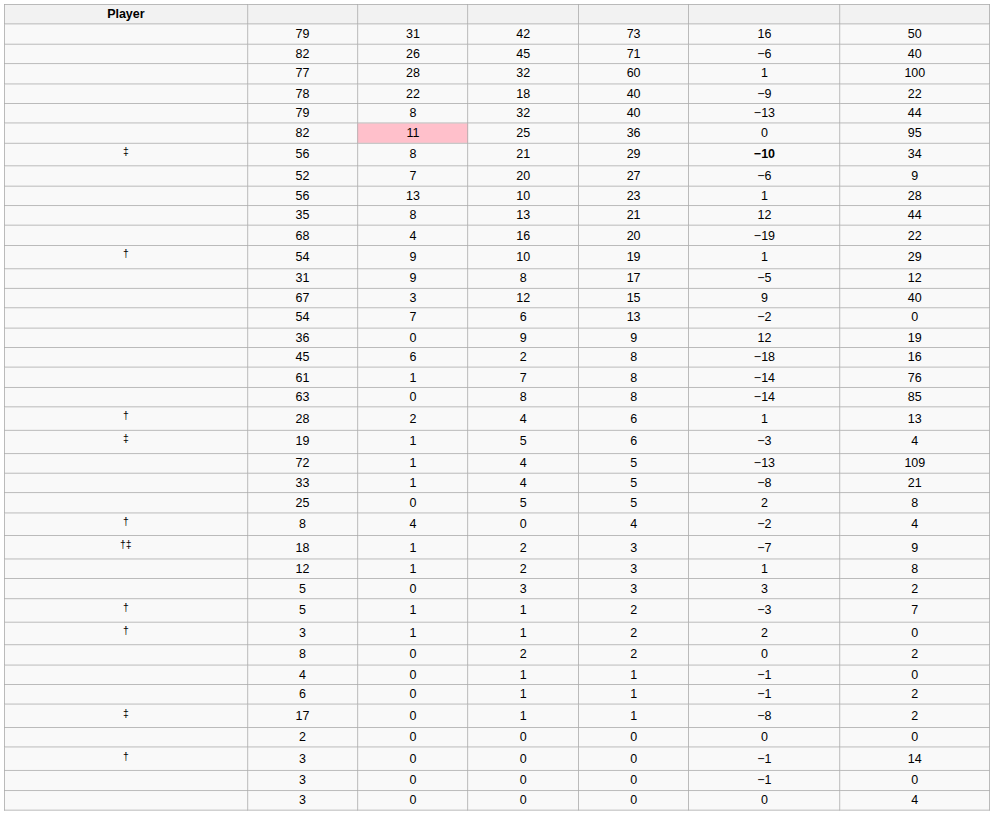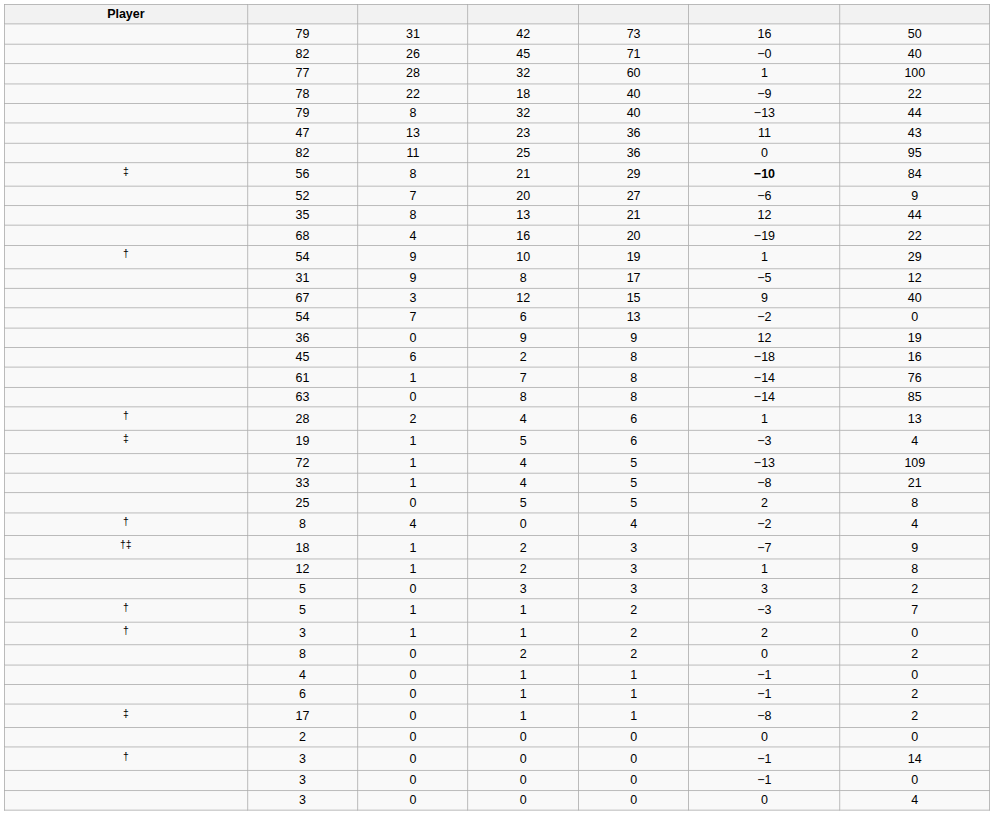82 / 45 | column 6: −6 -> −0
+ row: 47 | 13 | 23 | 36 | 11 | 43
82 / 25 | column 3: pink background -> no background
56 / 21 | column 7: 34 -> 84
- row: 56 | 13 | 10 | 23 | 1 | 28
